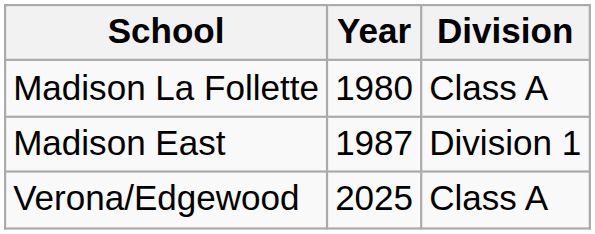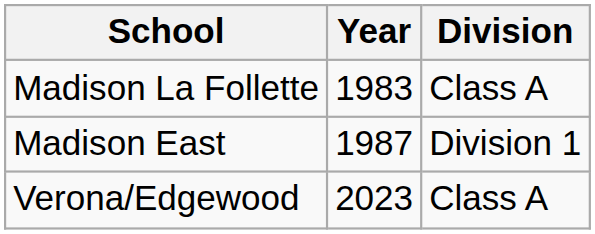Madison La Follette | Year: 1980 -> 1983
Verona/Edgewood | Year: 2025 -> 2023
